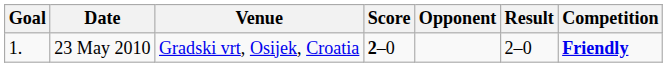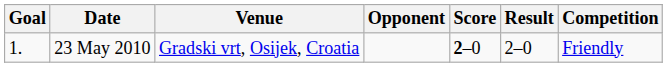columns swapped: Opponent <-> Score
23 May 2010 | Competition: bold -> normal
